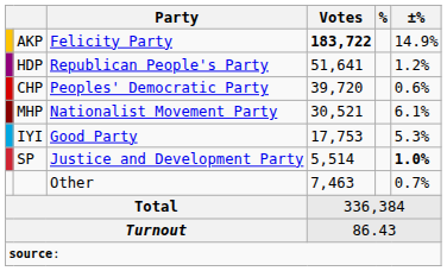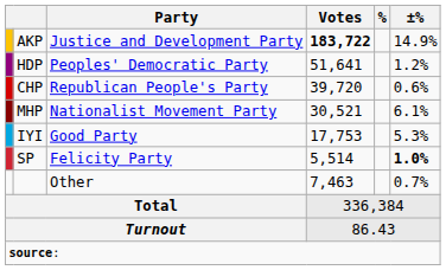AKP | Party: Felicity Party -> Justice and Development Party
HDP | Party: Republican People's Party -> Peoples' Democratic Party
CHP | Party: Peoples' Democratic Party -> Republican People's Party
SP | Party: Justice and Development Party -> Felicity Party
